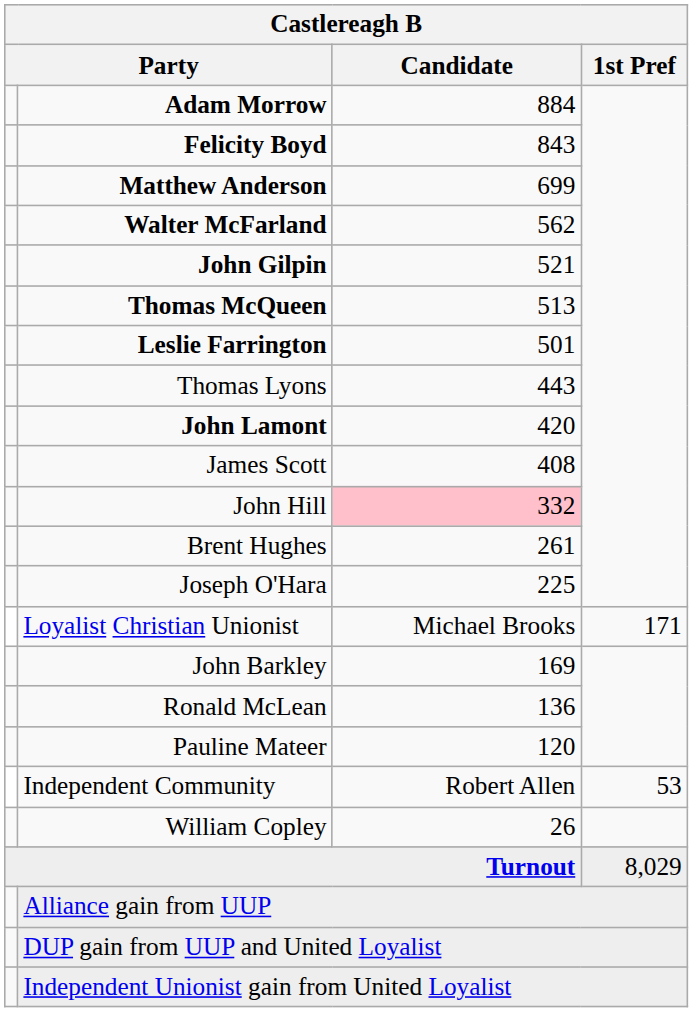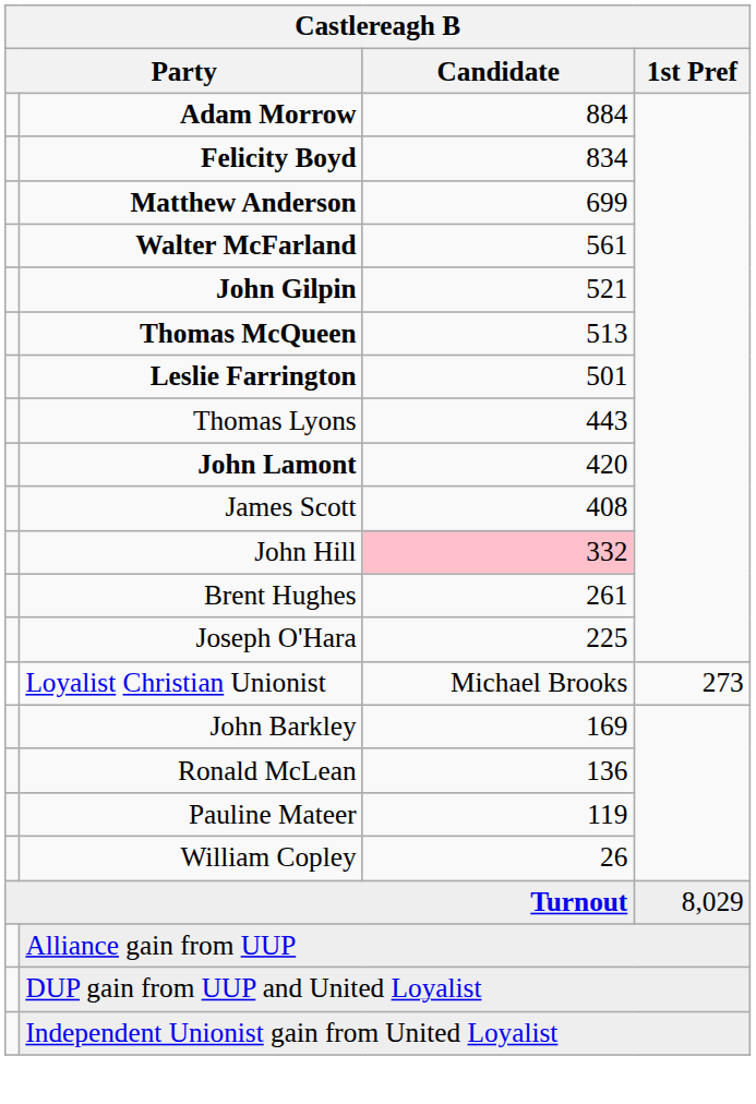Felicity Boyd | Candidate: 843 -> 834
Walter McFarland | Candidate: 562 -> 561
Loyalist Christian Unionist | 1st Pref: 171 -> 273
Pauline Mateer | Candidate: 120 -> 119
- row: Independent Community | Robert Allen | 53
